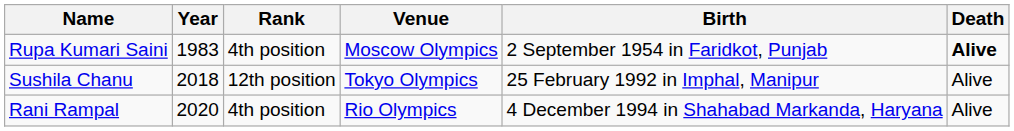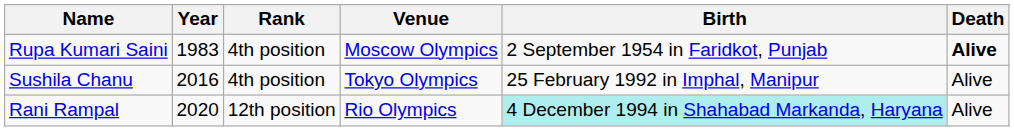Sushila Chanu | Year: 2018 -> 2016
Sushila Chanu | Rank: 12th position -> 4th position
Rani Rampal | Rank: 4th position -> 12th position
Rani Rampal | Birth: no background -> paleturquoise background
